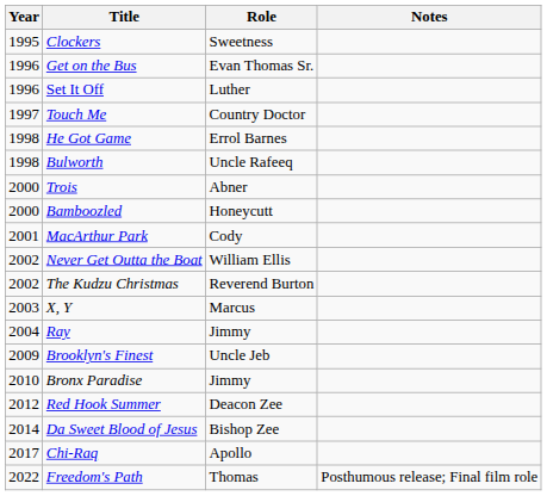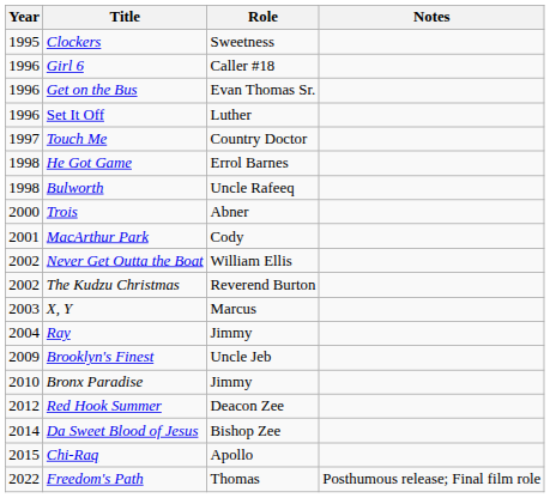+ row: 1996 | Girl 6 | Caller #18
- row: 2000 | Bamboozled | Honeycutt
Chi-Raq | Year: 2017 -> 2015
